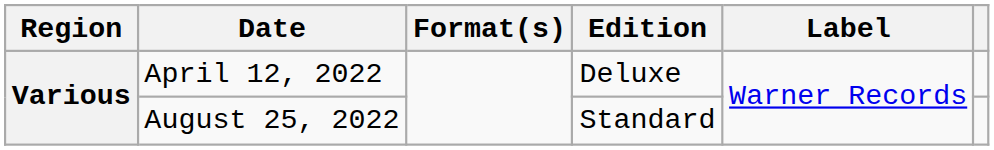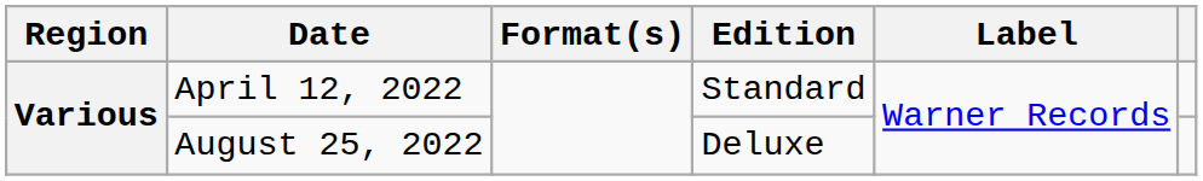April 12, 2022 | Edition: Deluxe -> Standard
August 25, 2022 | Edition: Standard -> Deluxe
